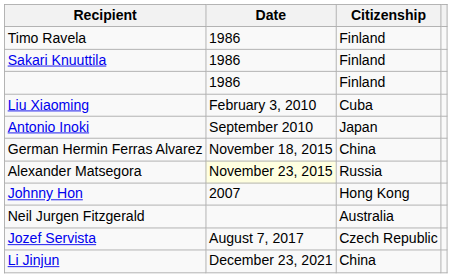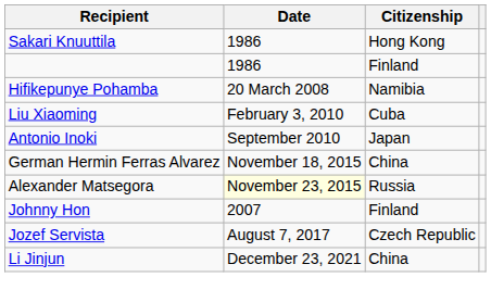- row: Timo Ravela | 1986 | Finland
Sakari Knuuttila | Citizenship: Finland -> Hong Kong
+ row: Hifikepunye Pohamba | 20 March 2008 | Namibia
Johnny Hon | Citizenship: Hong Kong -> Finland
- row: Neil Jurgen Fitzgerald | Australia
